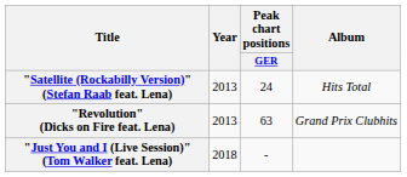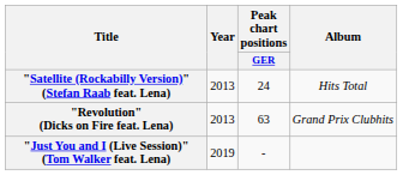"Just You and I (Live Session)" (Tom Walker feat. Lena) | Year: 2018 -> 2019
